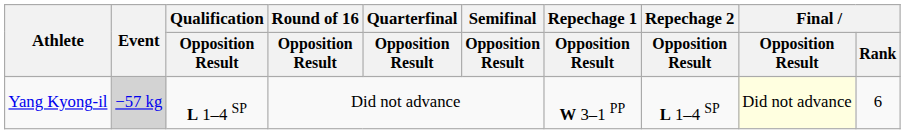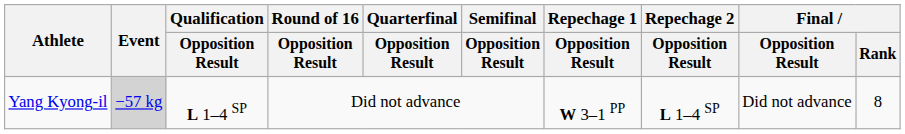Yang Kyong-il | Final / Opposition Result: lightyellow background -> no background
Yang Kyong-il | Final / Rank: 6 -> 8
